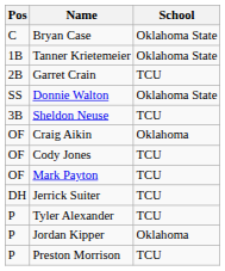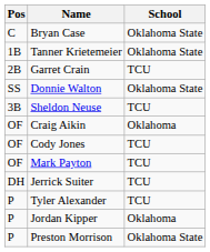Preston Morrison | School: TCU -> Oklahoma State
